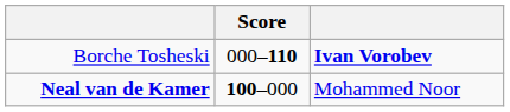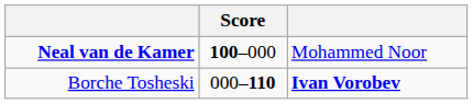rows swapped: Neal van de Kamer <-> Borche Tosheski
